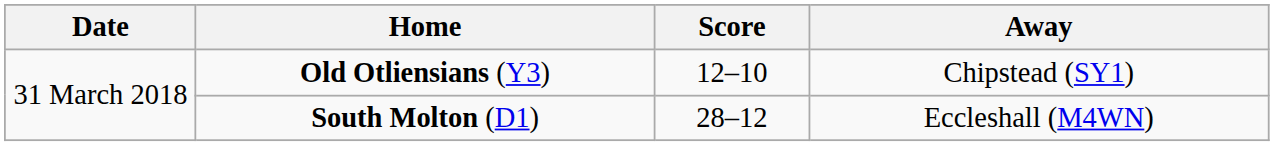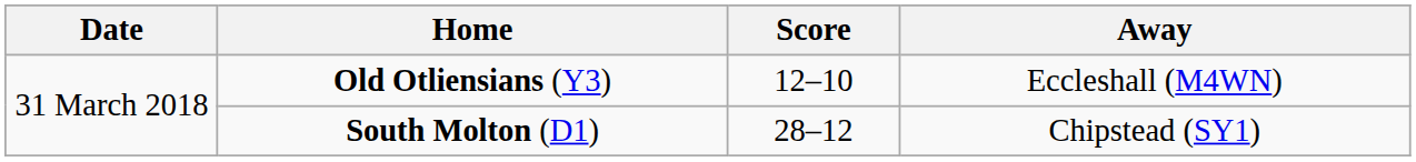Old Otliensians (Y3) | Away: Chipstead (SY1) -> Eccleshall (M4WN)
South Molton (D1) | Away: Eccleshall (M4WN) -> Chipstead (SY1)
